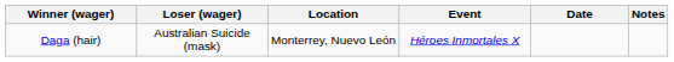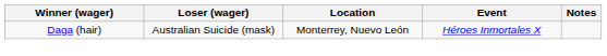- column: Date
